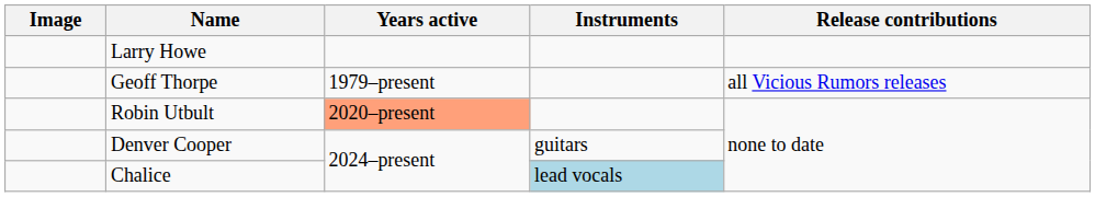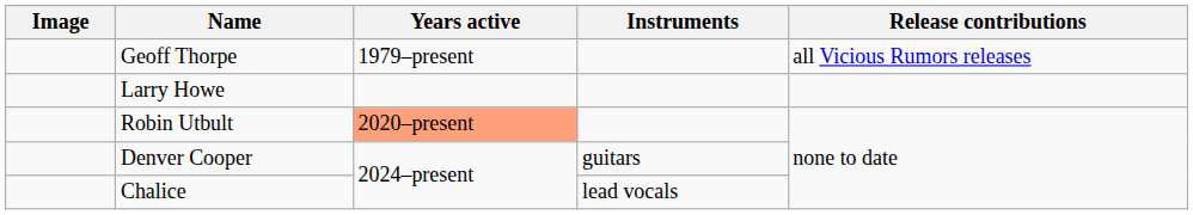rows swapped: Geoff Thorpe <-> Larry Howe
Chalice | Instruments: lightblue background -> no background
